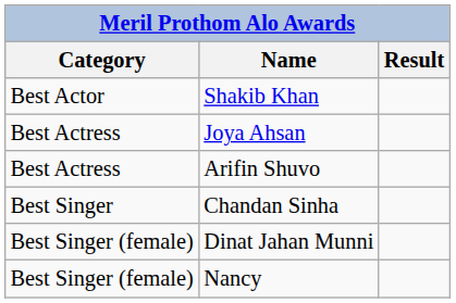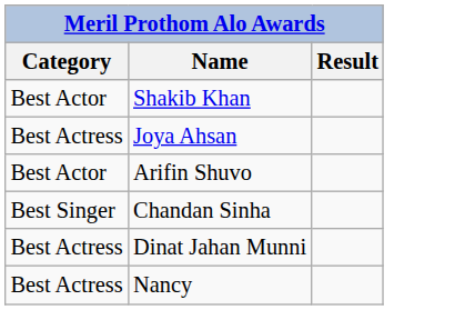Arifin Shuvo | Category: Best Actress -> Best Actor
Dinat Jahan Munni | Category: Best Singer (female) -> Best Actress
Nancy | Category: Best Singer (female) -> Best Actress
